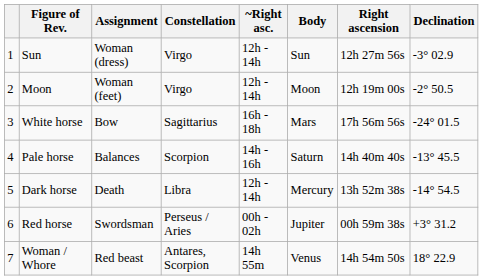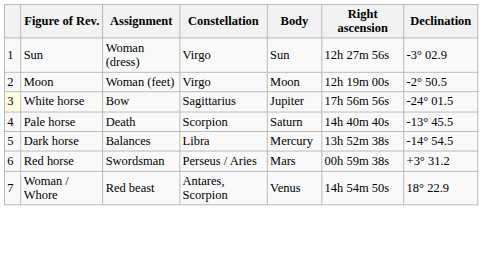- column: ~Right asc. | 12h - 14h | 12h - 14h | 16h - 18h | 14h - 16h | 12h - 14h | 00h - 02h | 14h 55m
White horse | column 1: no background -> lightyellow background
White horse | Body: Mars -> Jupiter
Pale horse | Assignment: Balances -> Death
Dark horse | Assignment: Death -> Balances
Red horse | Body: Jupiter -> Mars
